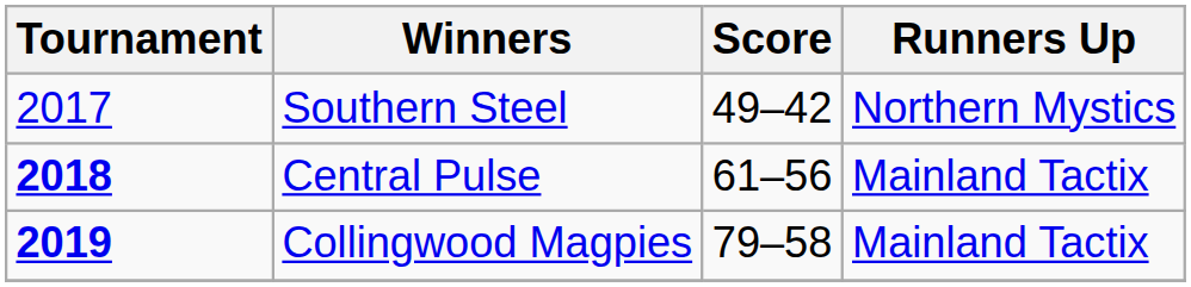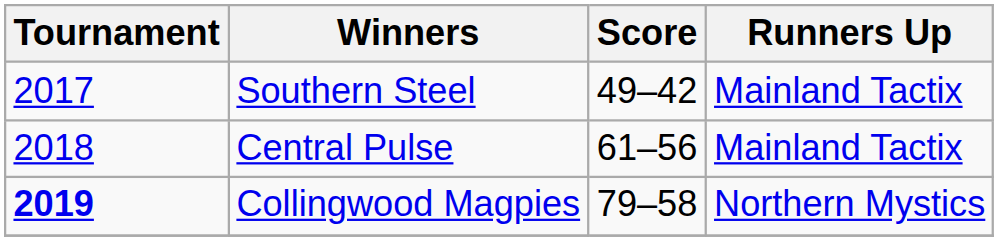Southern Steel | Runners Up: Northern Mystics -> Mainland Tactix
Central Pulse | Tournament: bold -> normal
Collingwood Magpies | Runners Up: Mainland Tactix -> Northern Mystics
